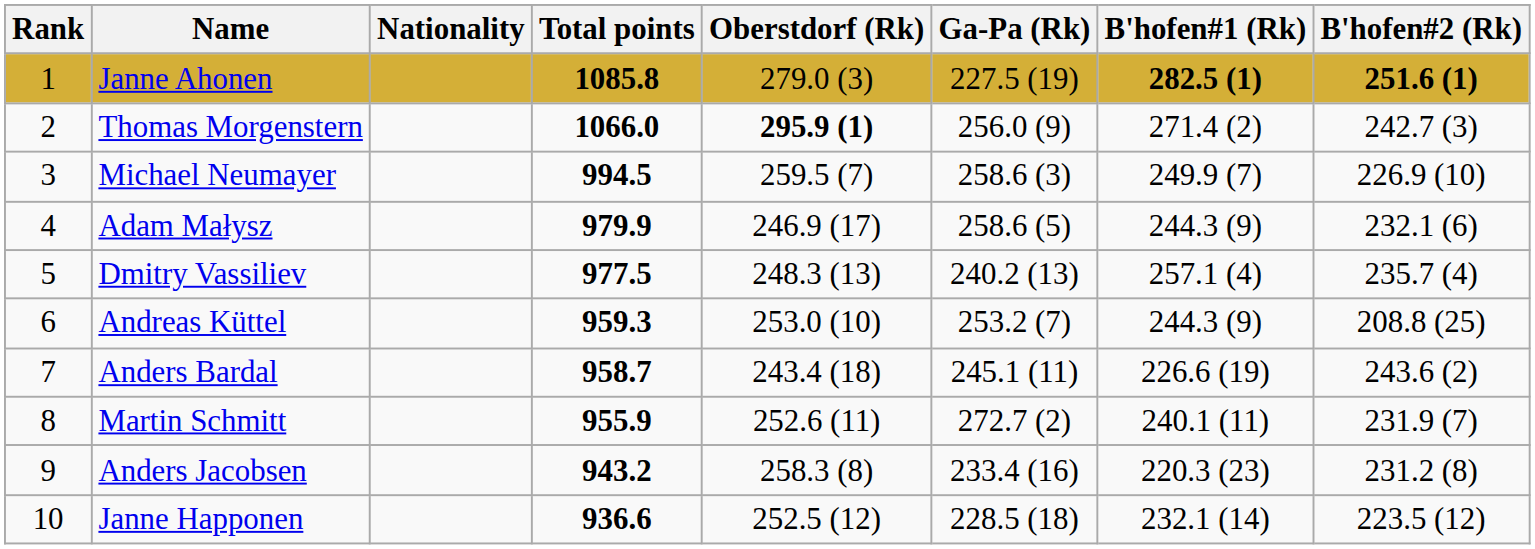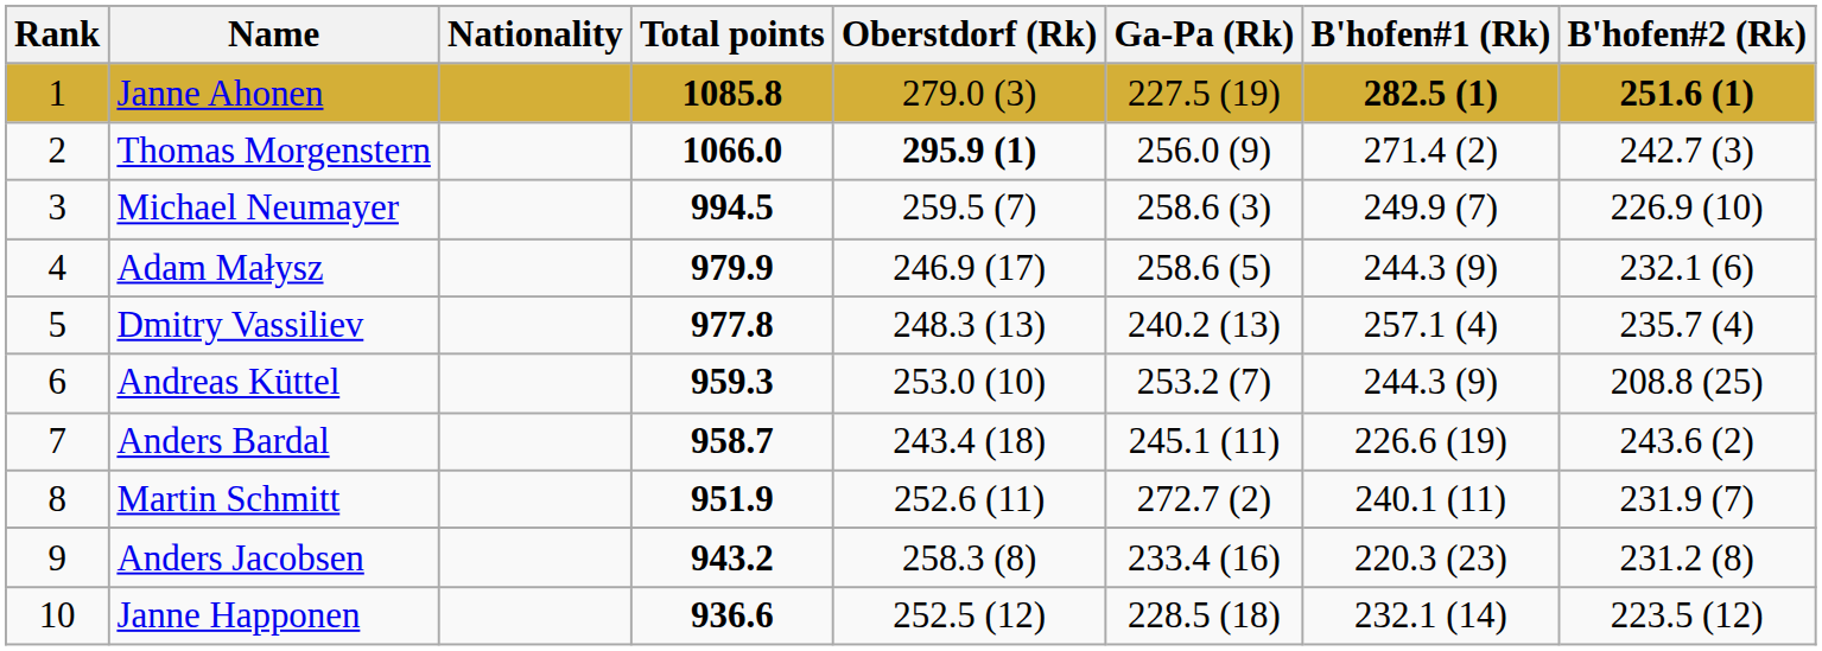Dmitry Vassiliev | Total points: 977.5 -> 977.8
Martin Schmitt | Total points: 955.9 -> 951.9
